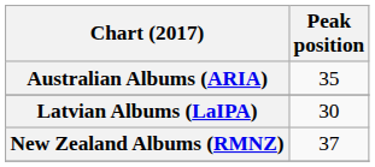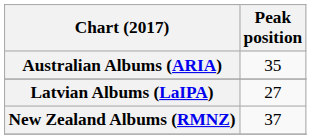Latvian Albums (LaIPA) | Peak position: 30 -> 27
